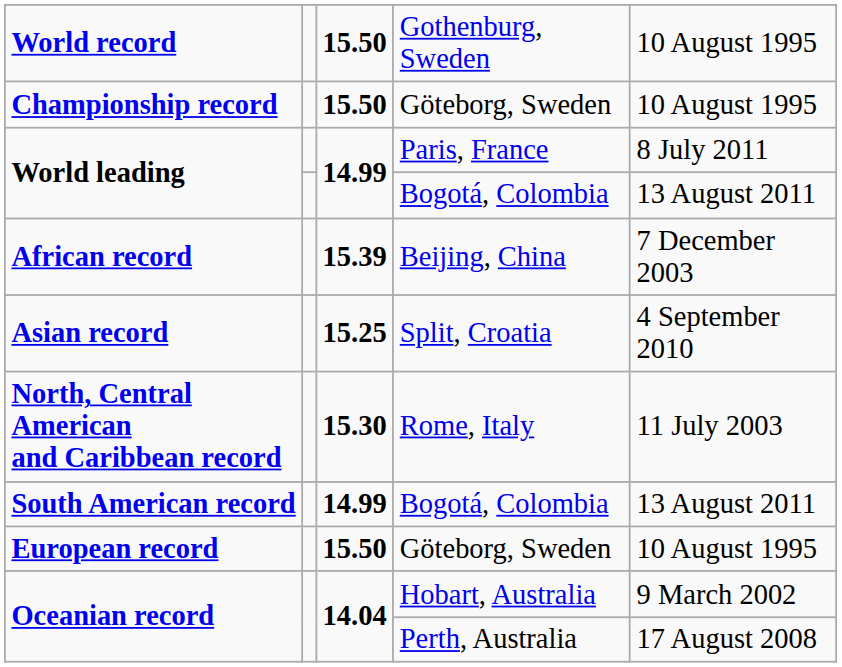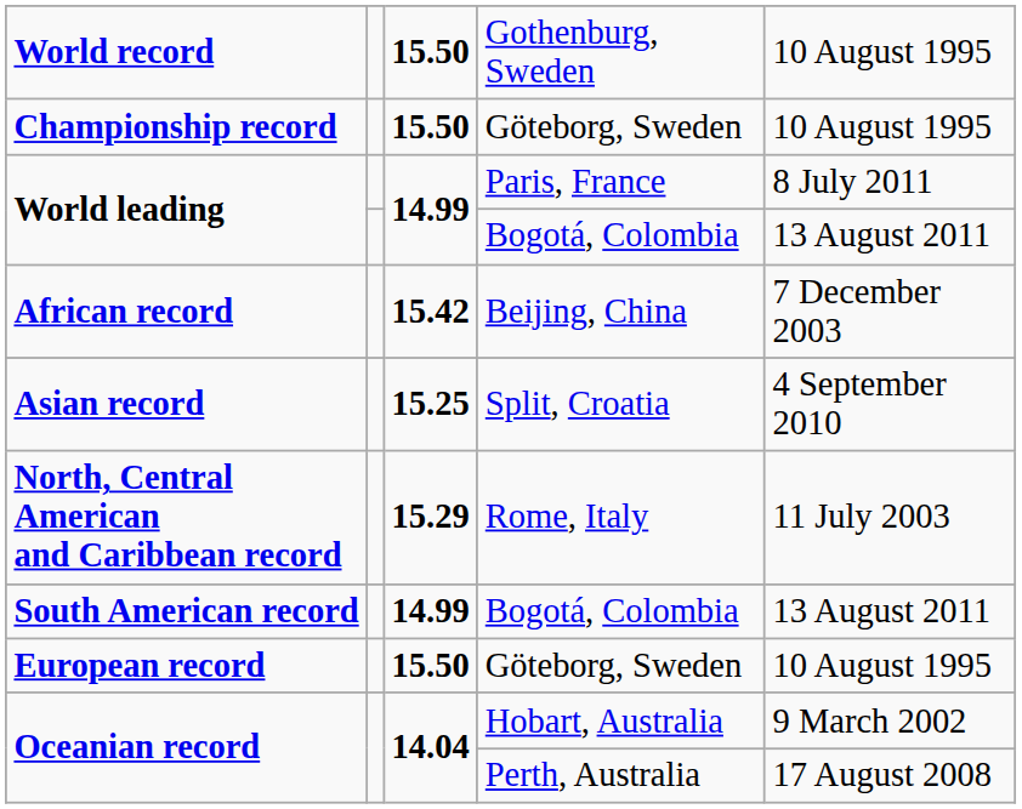African record | column 3: 15.39 -> 15.42
North, Central American and Caribbean record | column 3: 15.30 -> 15.29
